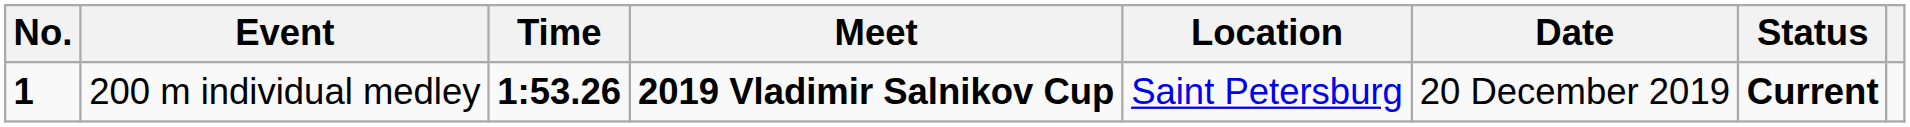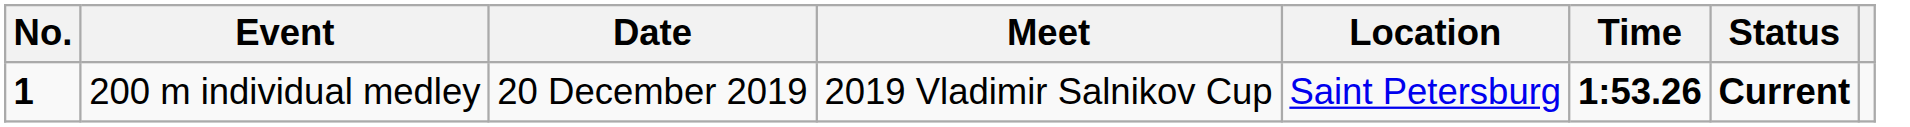columns swapped: Time <-> Date
200 m individual medley | Meet: bold -> normal
